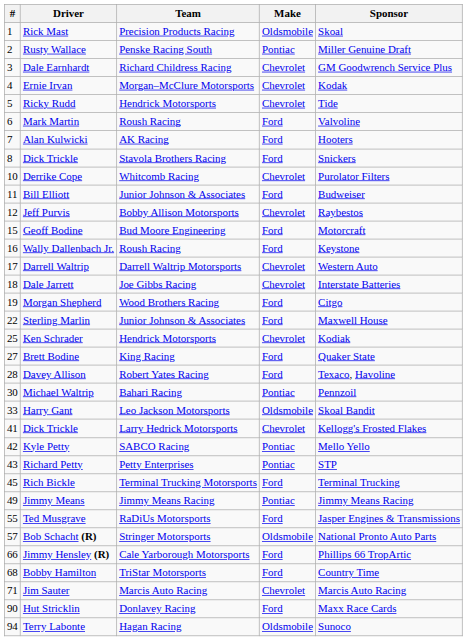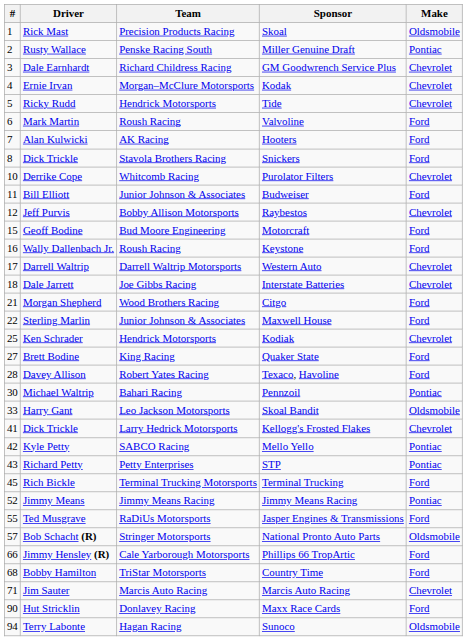columns swapped: Make <-> Sponsor
Morgan Shepherd | #: 19 -> 21
Jimmy Means | #: 49 -> 52
